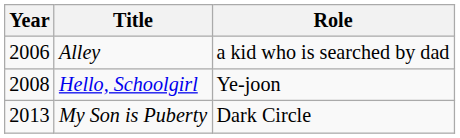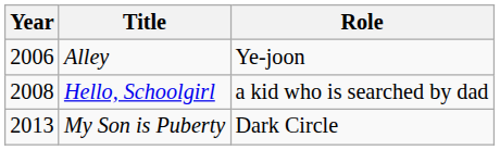Alley | Role: a kid who is searched by dad -> Ye-joon
Hello, Schoolgirl | Role: Ye-joon -> a kid who is searched by dad
